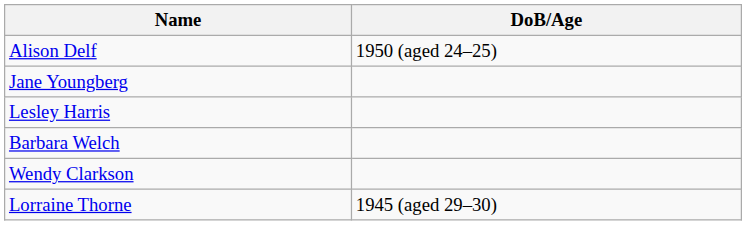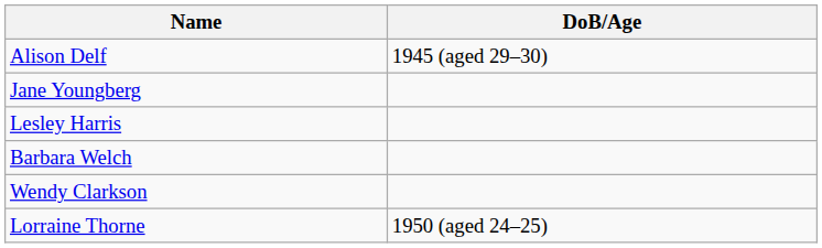Alison Delf | DoB/Age: 1950 (aged 24–25) -> 1945 (aged 29–30)
Lorraine Thorne | DoB/Age: 1945 (aged 29–30) -> 1950 (aged 24–25)
